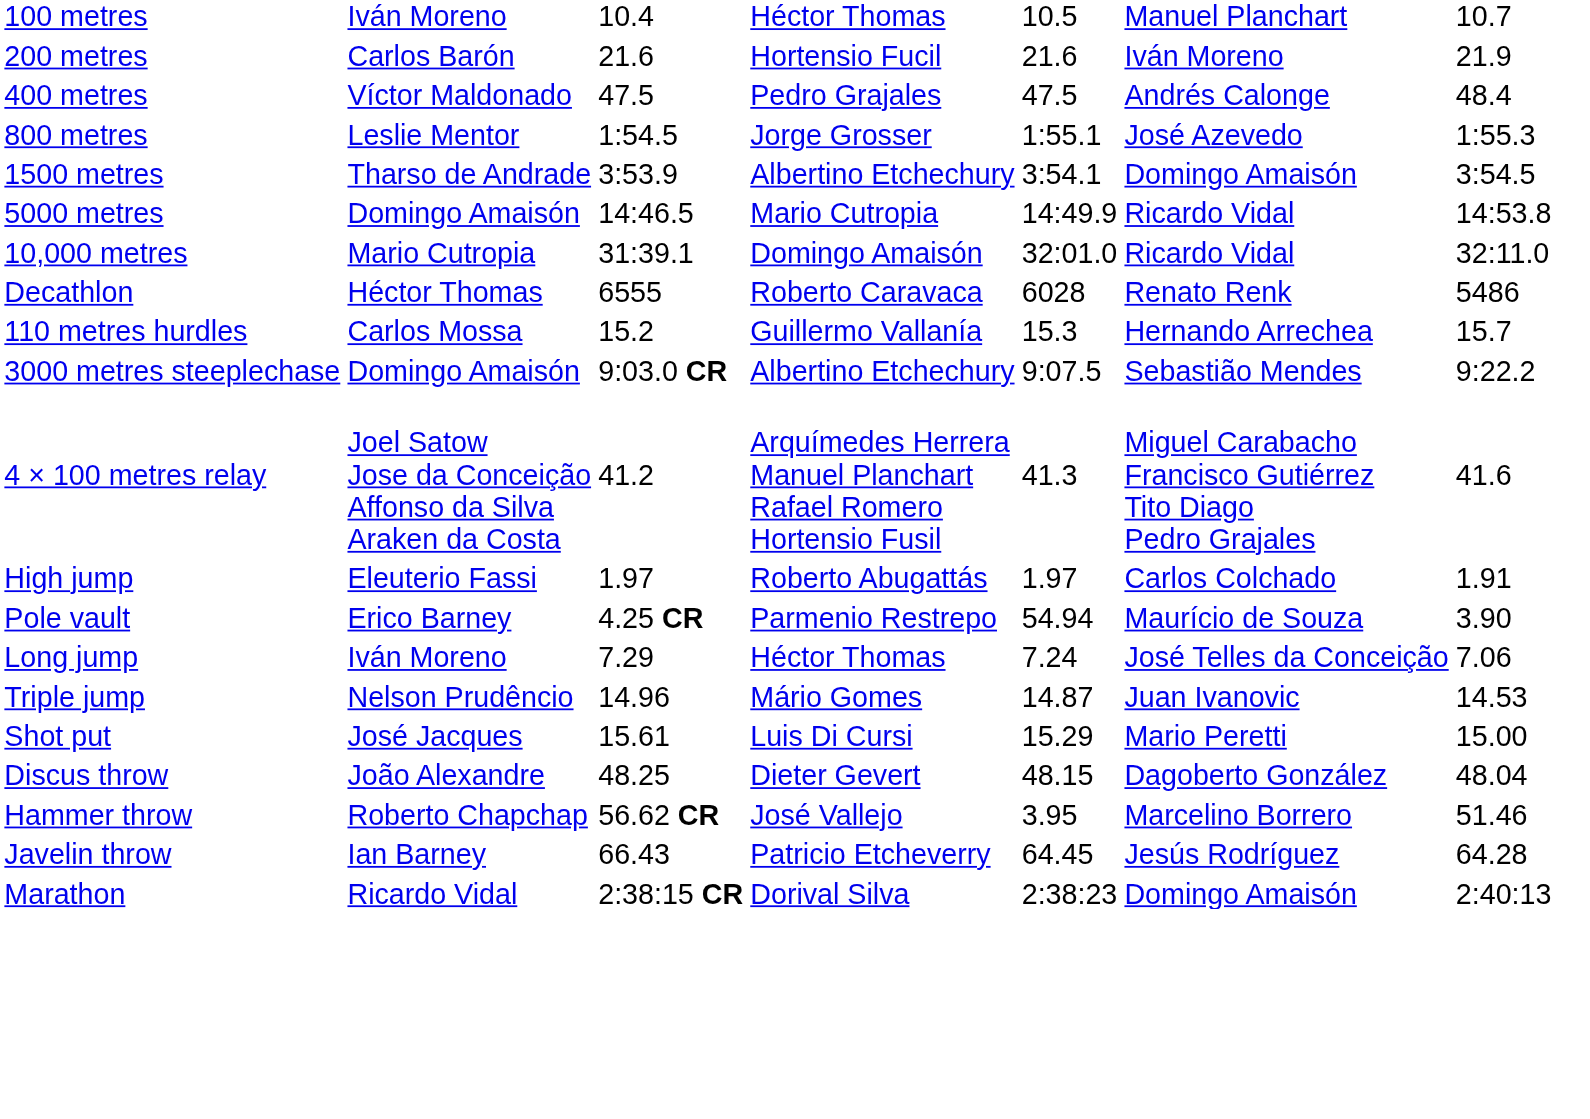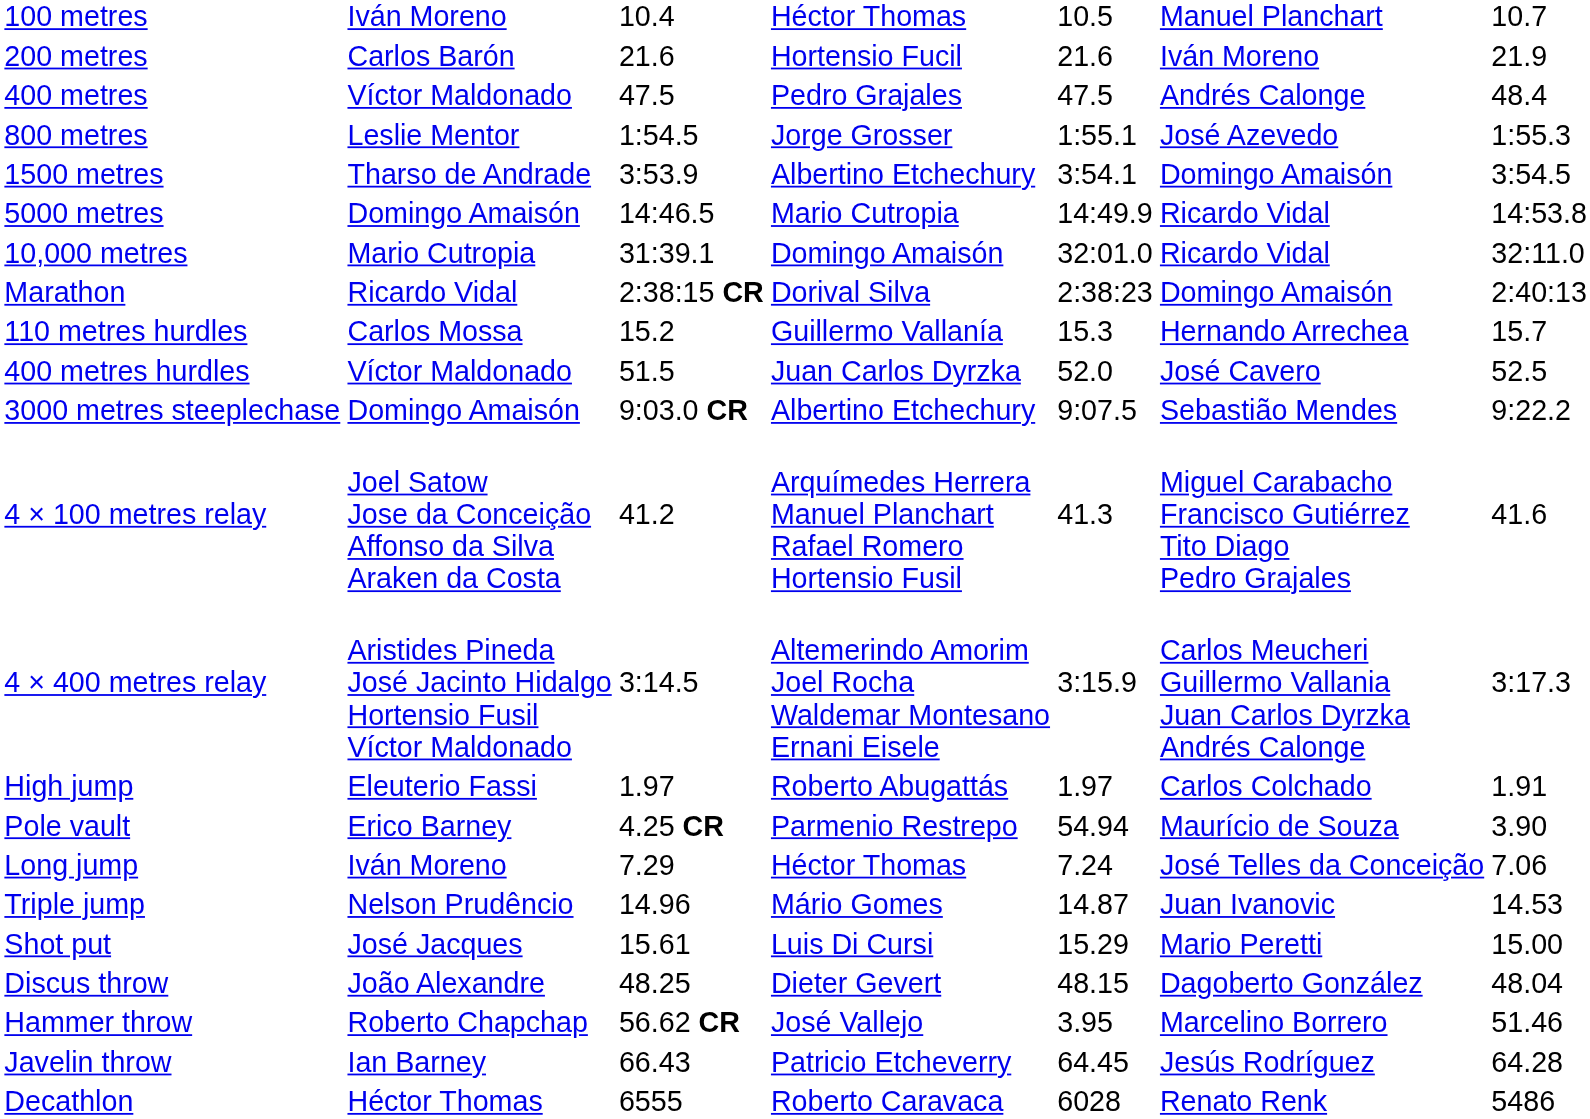rows swapped: Marathon <-> Decathlon
+ row: 400 metres hurdles | Víctor Maldonado | 51.5 | Juan Carlos Dyrzka | 52.0 | José Cavero | 52.5
+ row: 4 × 400 metres relay | Aristides Pineda José Jacinto Hidalgo Hortensio Fusil Víctor Maldonado | 3:14.5 | Altemerindo Amorim Joel Rocha Waldemar Montesano Ernani Eisele | 3:15.9 | Carlos Meucheri Guillermo Vallania Juan Carlos Dyrzka Andrés Calonge | 3:17.3
